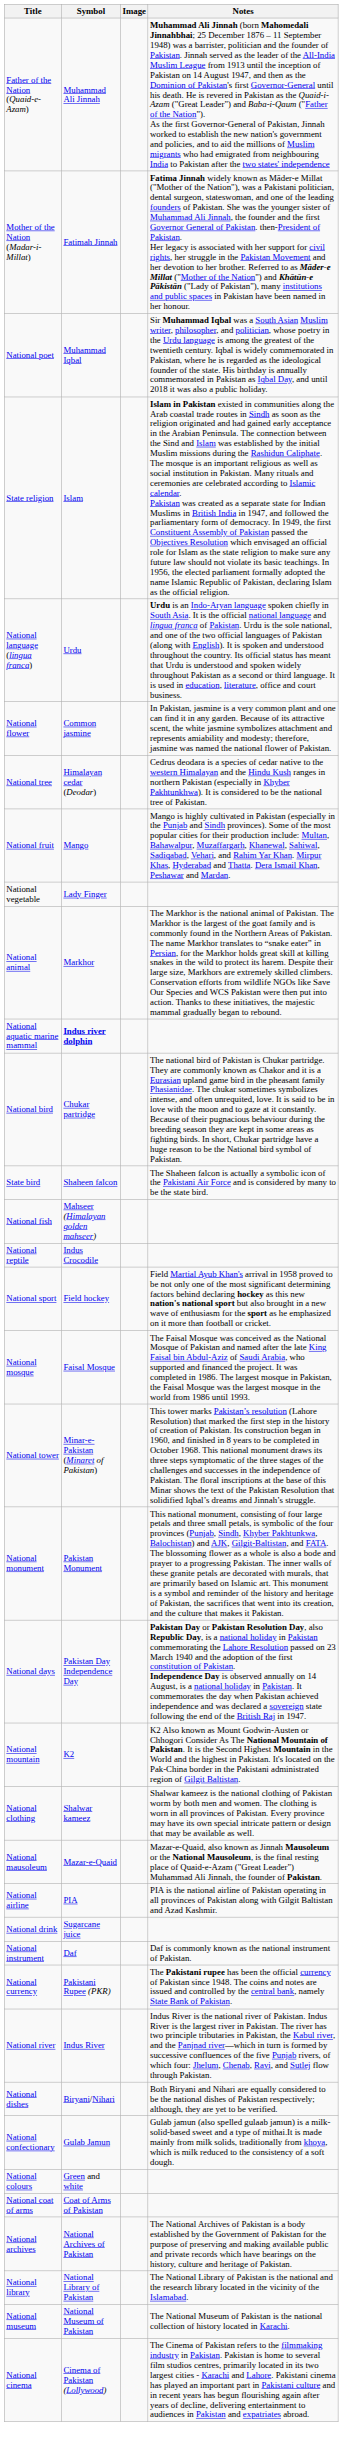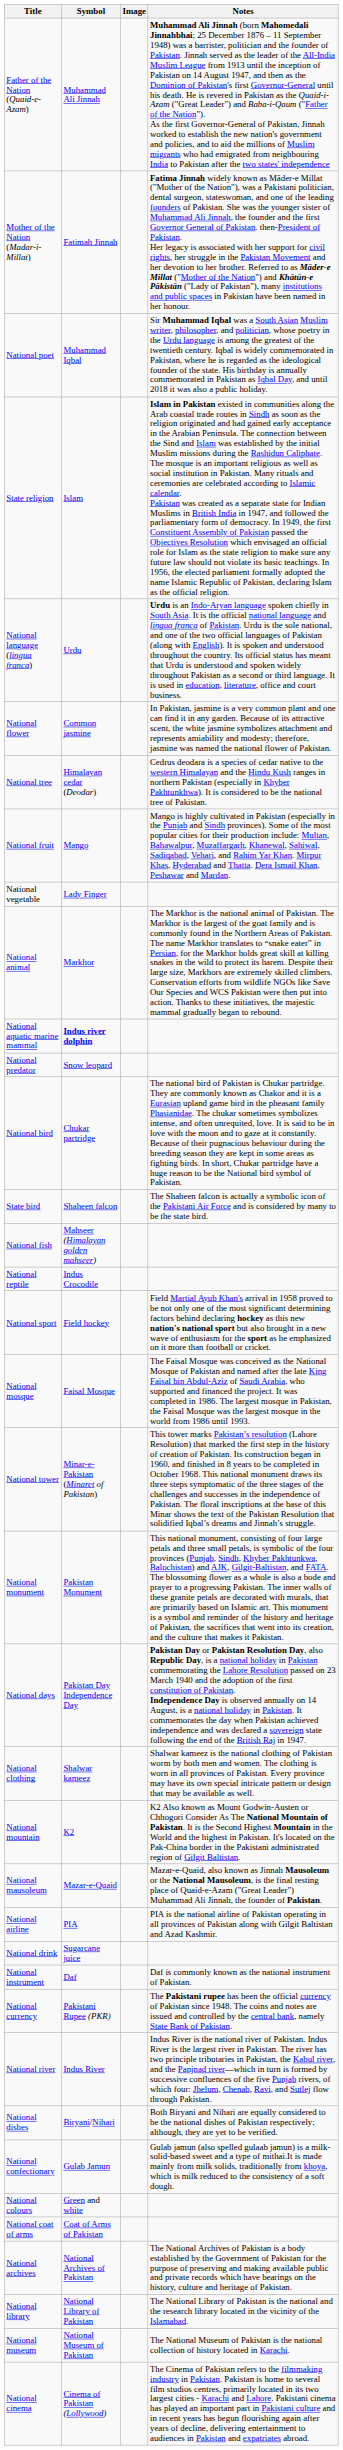+ row: National predator | Snow leopard
rows swapped: National clothing <-> National mountain
